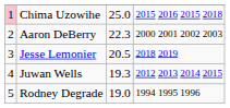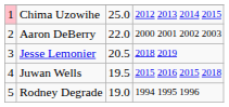Chima Uzowihe | column 4: 2015 2016 2015 2018 -> 2012 2013 2014 2015
Aaron DeBerry | column 3: 22.3 -> 22.0
Juwan Wells | column 3: 19.3 -> 19.5
Juwan Wells | column 4: 2012 2013 2014 2015 -> 2015 2016 2015 2018
